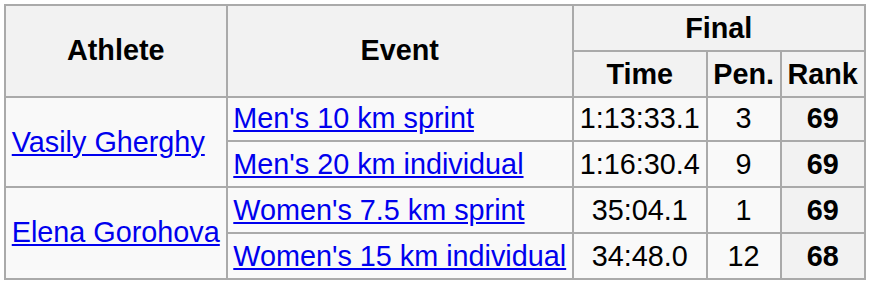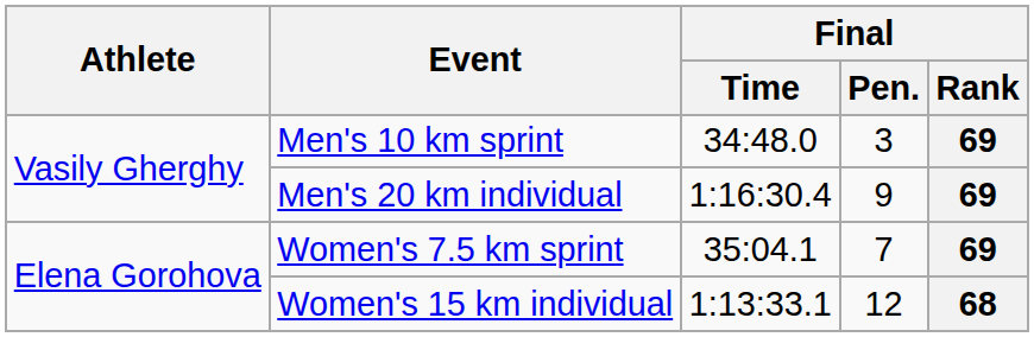Men's 10 km sprint | Final / Time: 1:13:33.1 -> 34:48.0
Women's 7.5 km sprint | Final / Pen.: 1 -> 7
Women's 15 km individual | Final / Time: 34:48.0 -> 1:13:33.1
